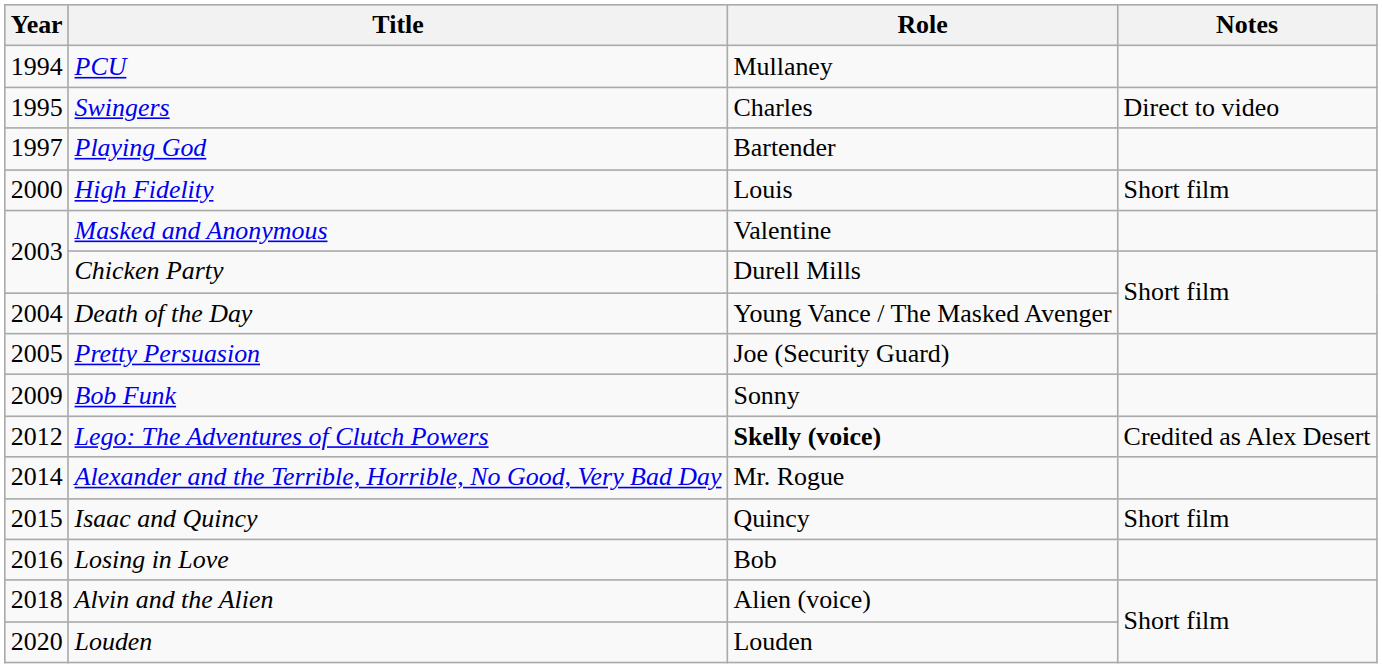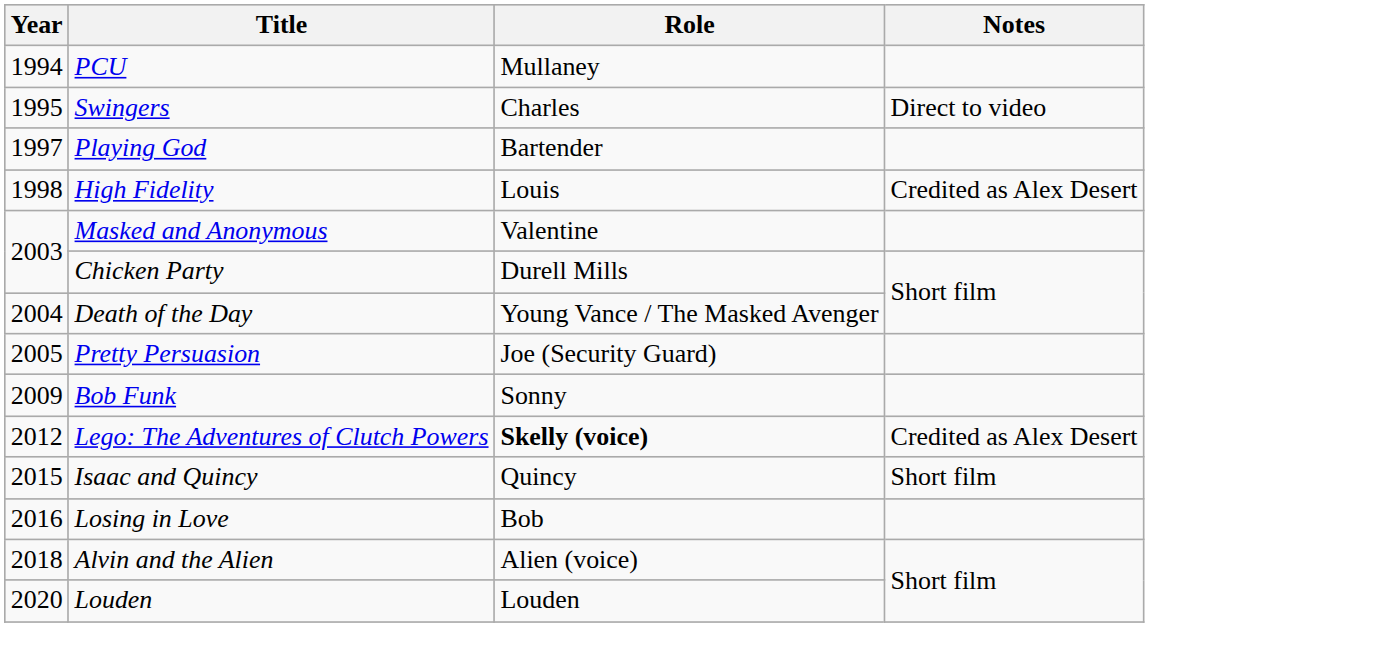High Fidelity | Year: 2000 -> 1998
High Fidelity | Notes: Short film -> Credited as Alex Desert
- row: 2014 | Alexander and the Terrible, Horrible, No Good, Very Bad Day | Mr. Rogue
